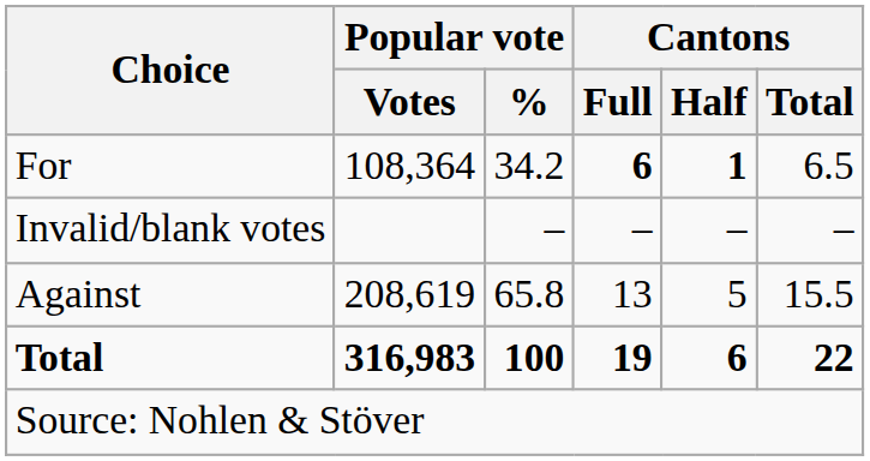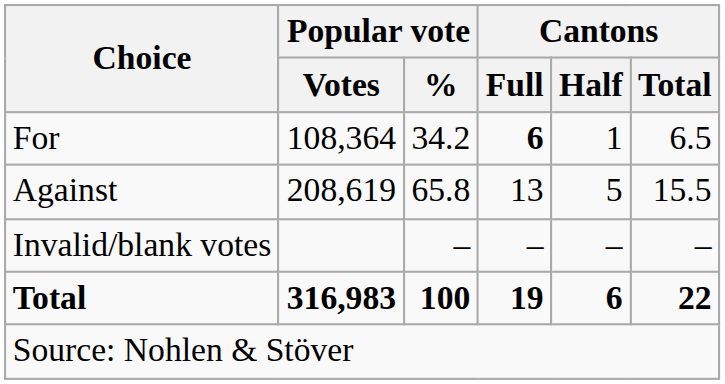For | Cantons / Half: bold -> normal
rows swapped: Against <-> Invalid/blank votes
